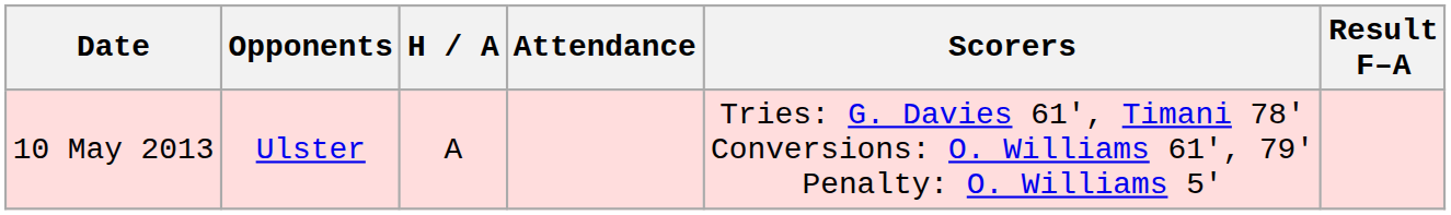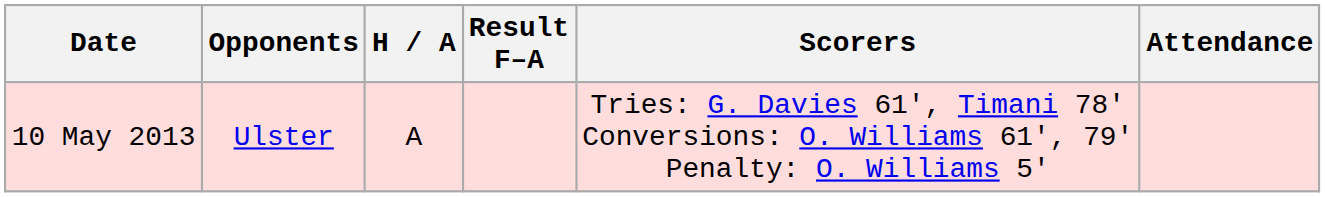columns swapped: Result F–A <-> Attendance
